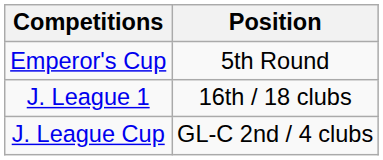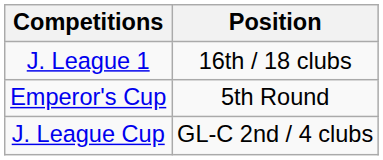rows swapped: J. League 1 <-> Emperor's Cup
